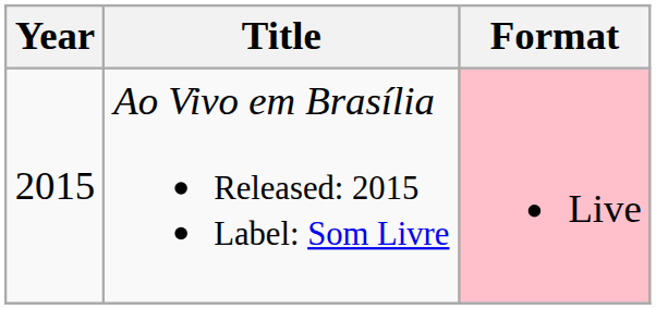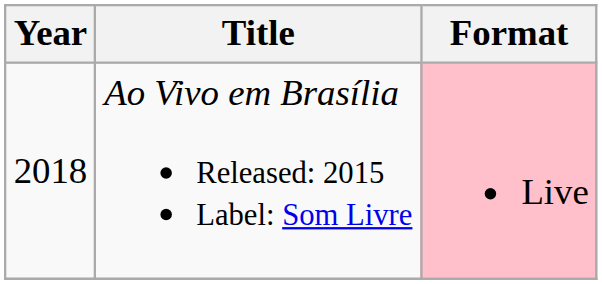Ao Vivo em Brasília Released: 2015 Label: Som Livre | Year: 2015 -> 2018
